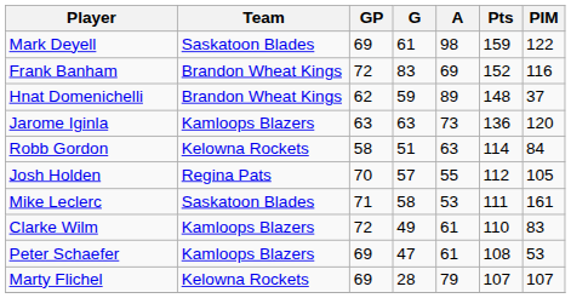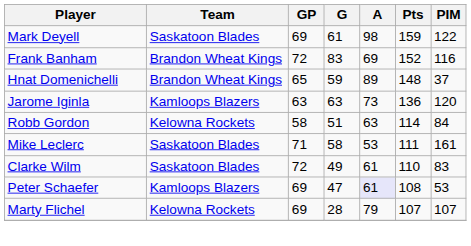Hnat Domenichelli | GP: 62 -> 65
- row: Josh Holden | Regina Pats | 70 | 57 | 55 | 112 | 105
Clarke Wilm | Team: Kamloops Blazers -> Saskatoon Blades
Peter Schaefer | A: no background -> lavender background
